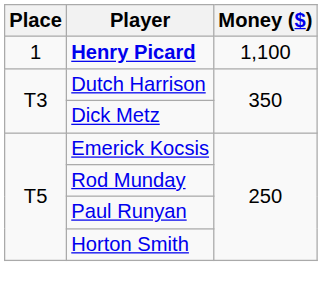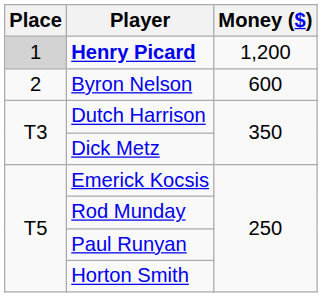Henry Picard | Place: no background -> lightgrey background
Henry Picard | Money ($): 1,100 -> 1,200
+ row: 2 | Byron Nelson | 600
